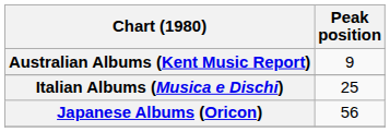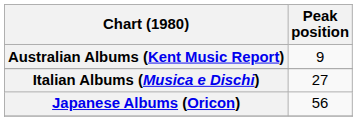Italian Albums (Musica e Dischi) | Peak position: 25 -> 27
